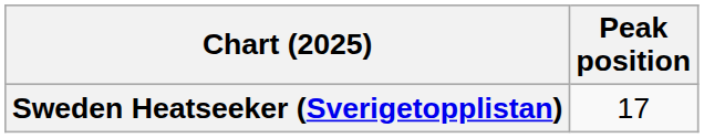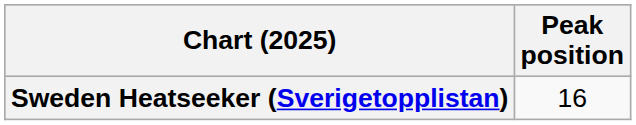Sweden Heatseeker (Sverigetopplistan) | Peak position: 17 -> 16
